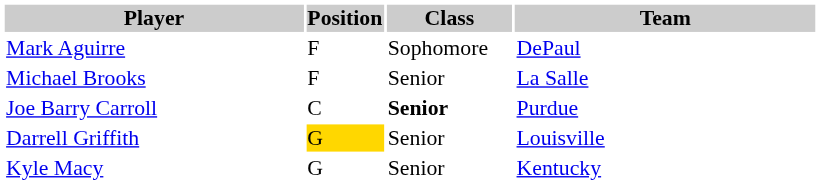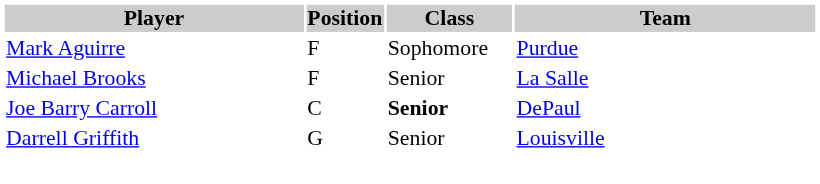Mark Aguirre | Team: DePaul -> Purdue
Joe Barry Carroll | Team: Purdue -> DePaul
Darrell Griffith | Position: gold background -> no background
- row: Kyle Macy | G | Senior | Kentucky
